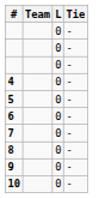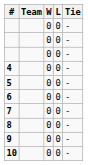+ column: W | 0 | 0 | 0 | 0 | 0 | 0 | 0 | 0 | 0 | 0
